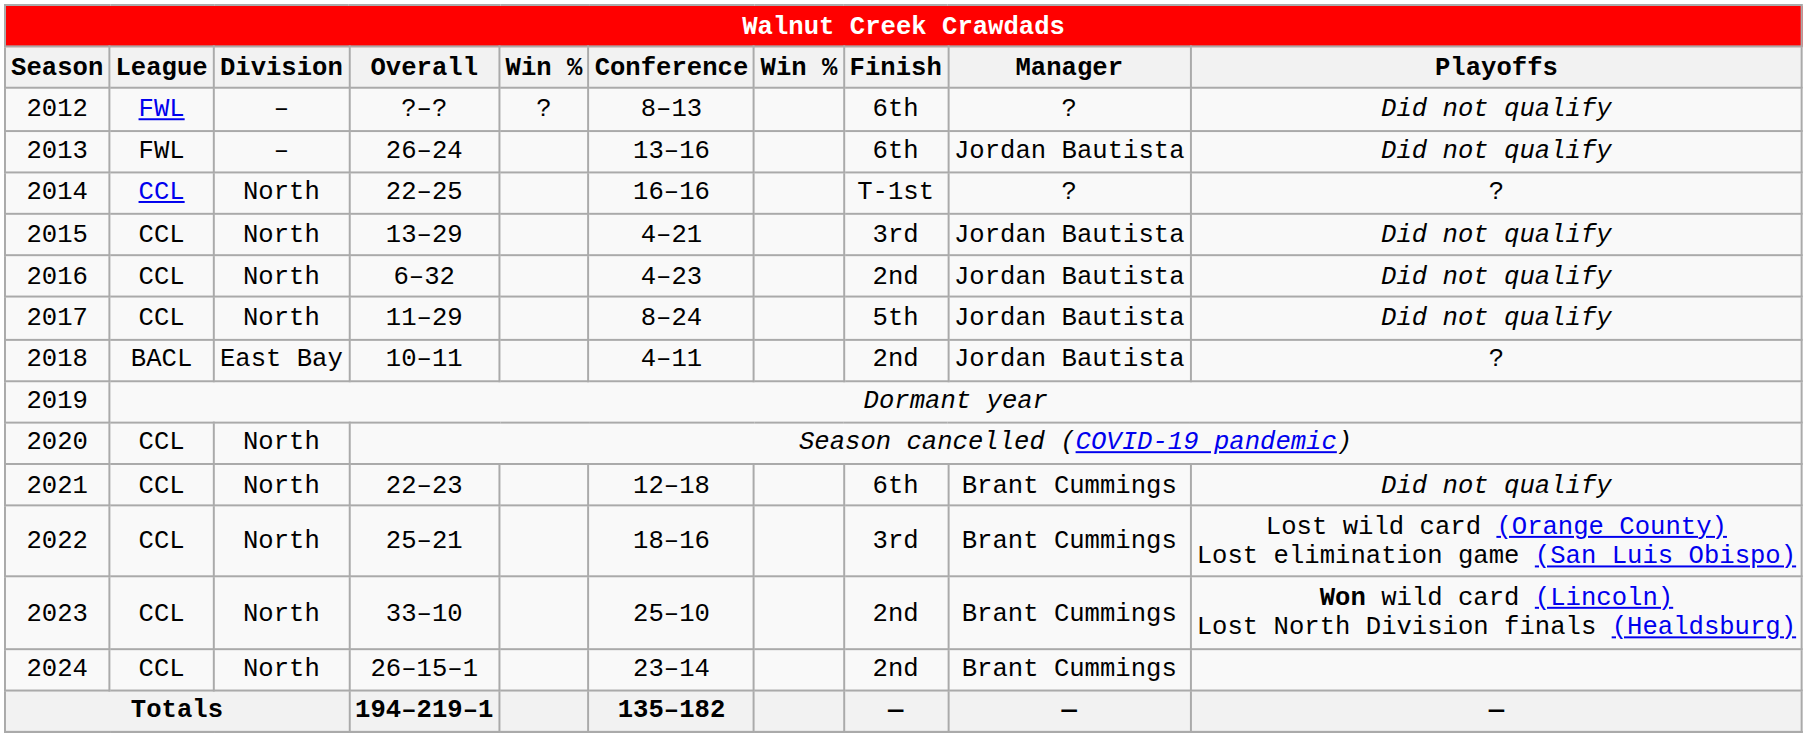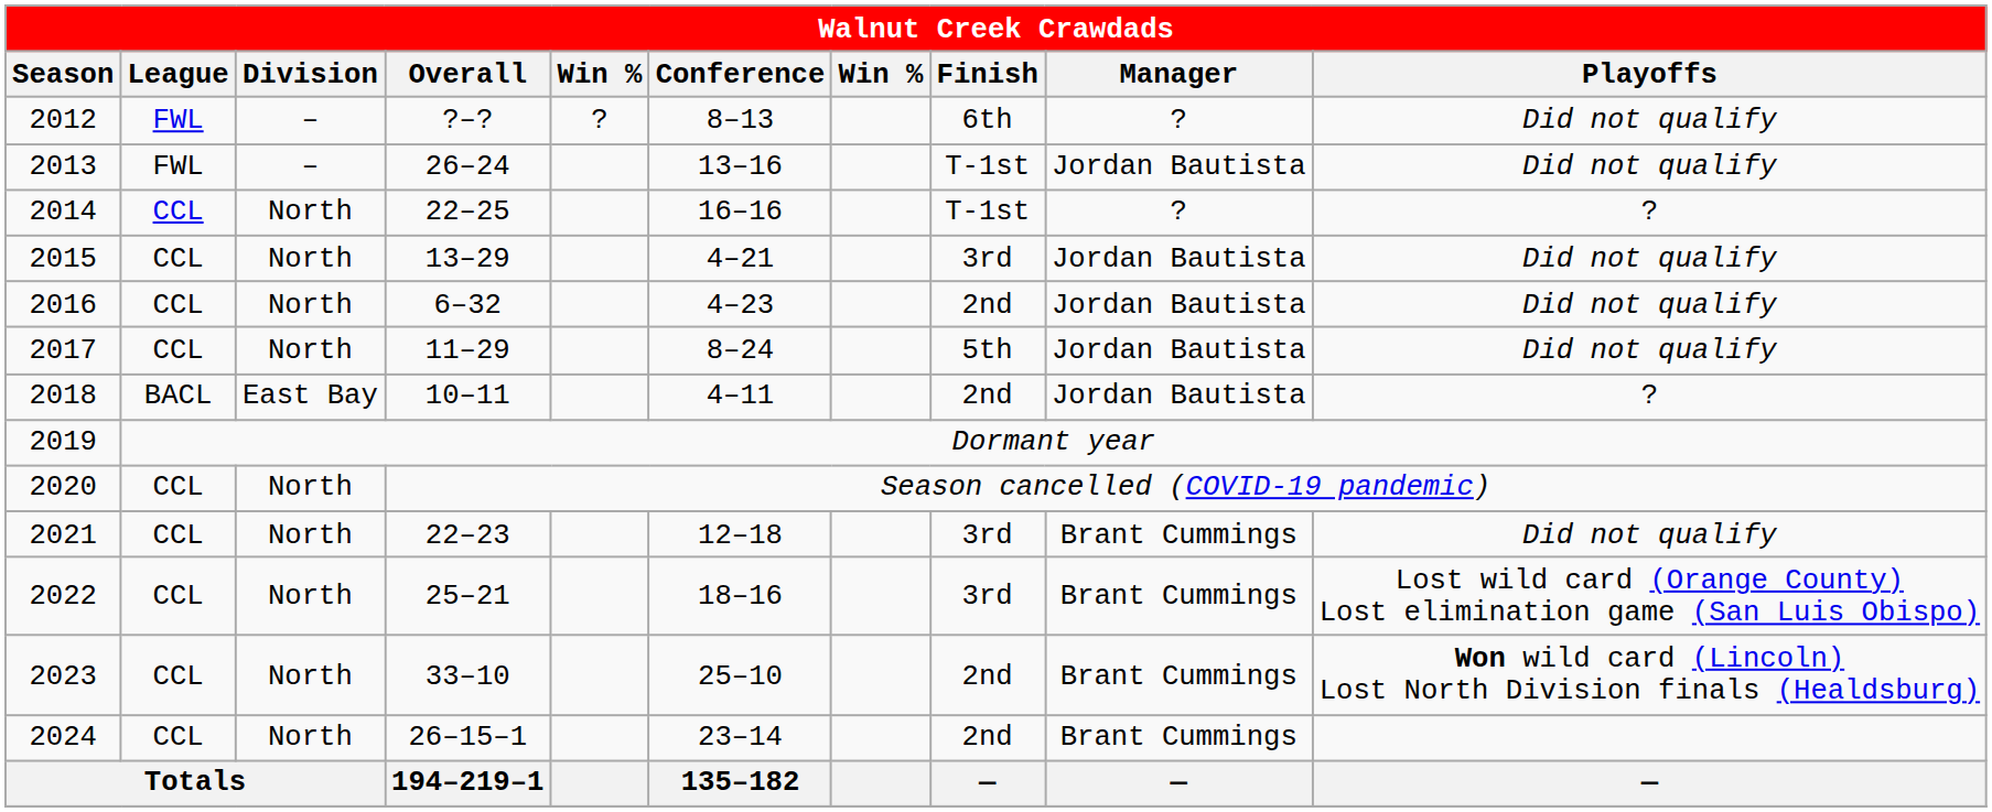2013 | Walnut Creek Crawdads / Finish: 6th -> T-1st
2021 | Walnut Creek Crawdads / Finish: 6th -> 3rd
